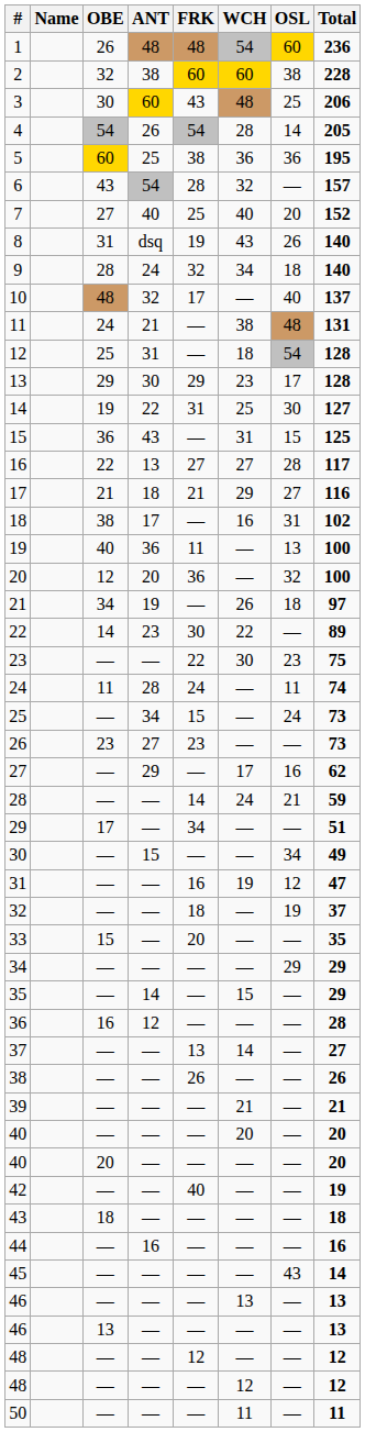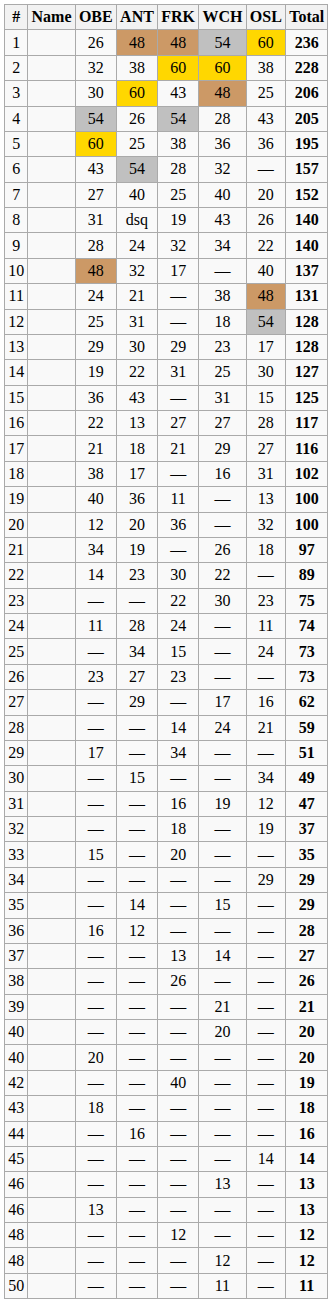4 | OSL: 14 -> 43
9 | OSL: 18 -> 22
45 | OSL: 43 -> 14
